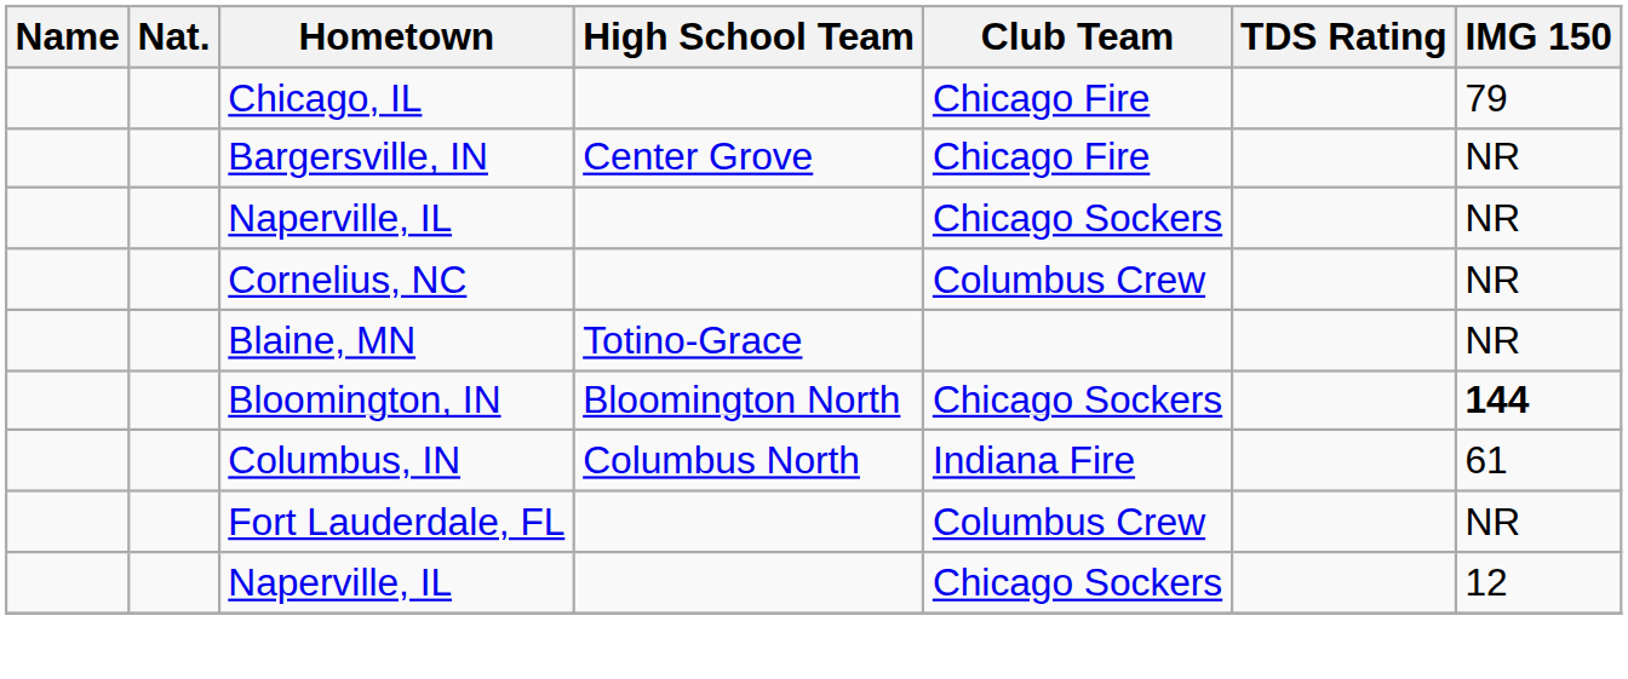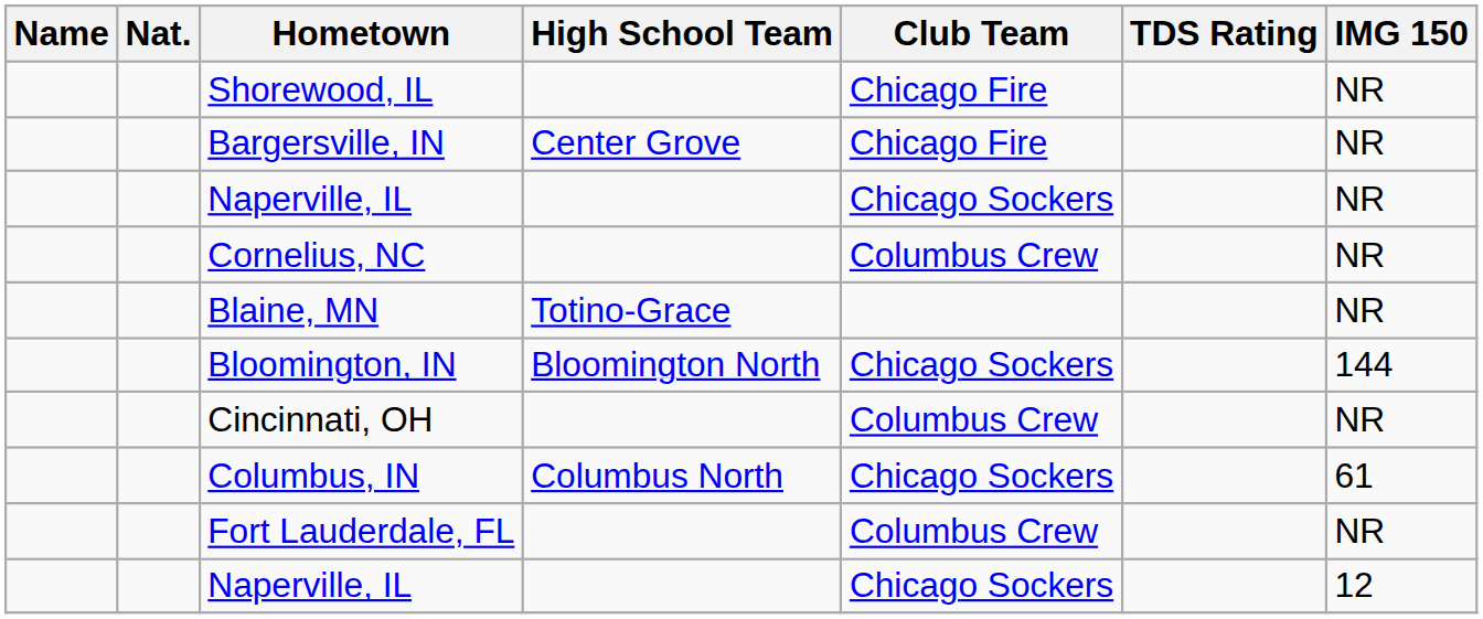+ row: Shorewood, IL | Chicago Fire | NR
- row: Chicago, IL | Chicago Fire | 79
Bloomington, IN | IMG 150: bold -> normal
+ row: Cincinnati, OH | Columbus Crew | NR
Columbus, IN | Club Team: Indiana Fire -> Chicago Sockers
